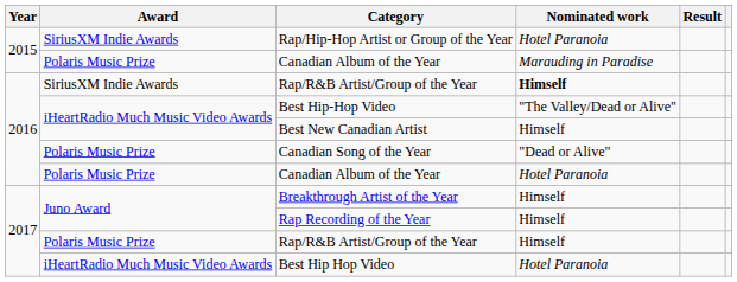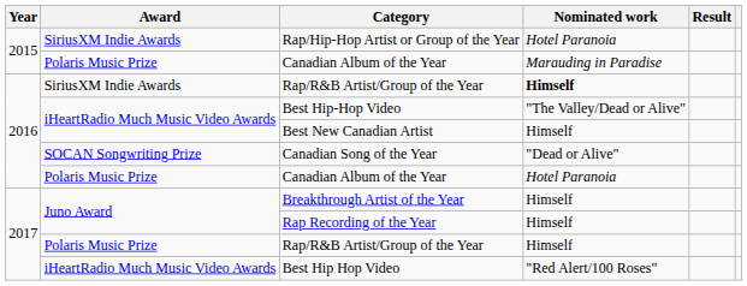Canadian Song of the Year | Award: Polaris Music Prize -> SOCAN Songwriting Prize
Best Hip Hop Video | Nominated work: Hotel Paranoia -> "Red Alert/100 Roses"
